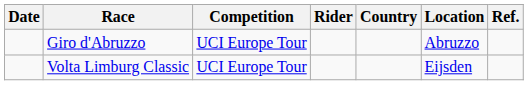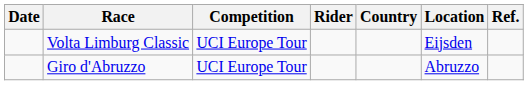rows swapped: Volta Limburg Classic <-> Giro d'Abruzzo
